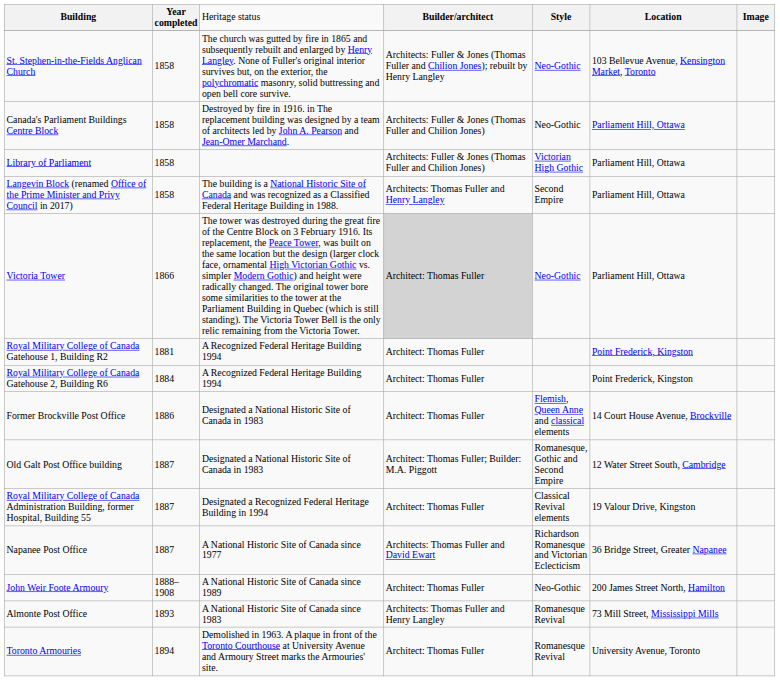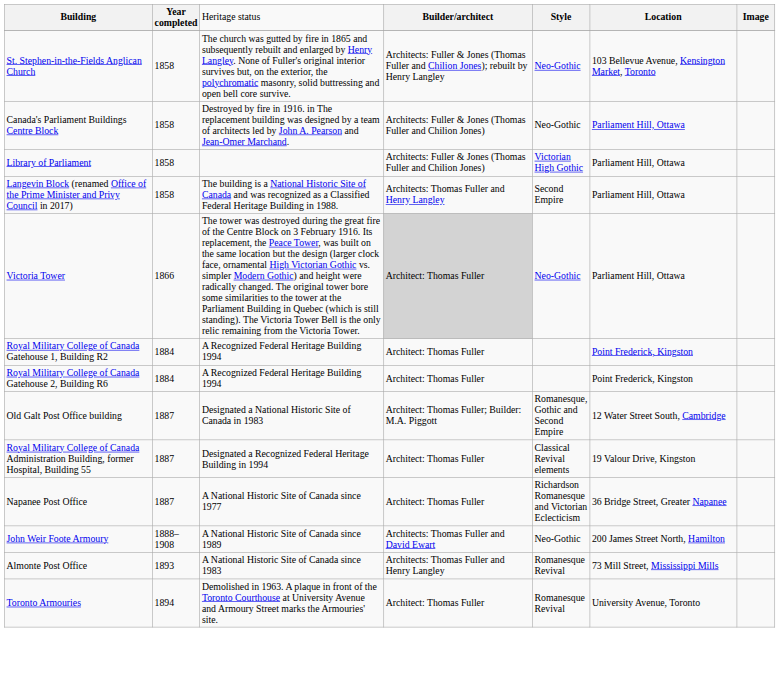Royal Military College of Canada Gatehouse 1, Building R2 | column 2: 1881 -> 1884
- row: Former Brockville Post Office | 1886 | Designated a National Historic Site of Canada in 1983 | Architect: Thomas Fuller | Flemish, Queen Anne and classical elements | 14 Court House Avenue, Brockville
Napanee Post Office | column 4: Architects: Thomas Fuller and David Ewart -> Architect: Thomas Fuller
John Weir Foote Armoury | column 4: Architect: Thomas Fuller -> Architects: Thomas Fuller and David Ewart
